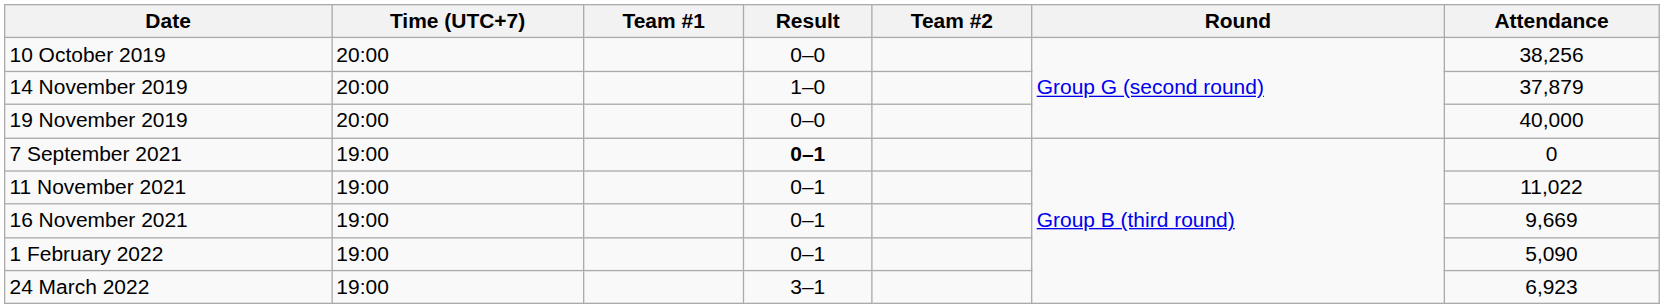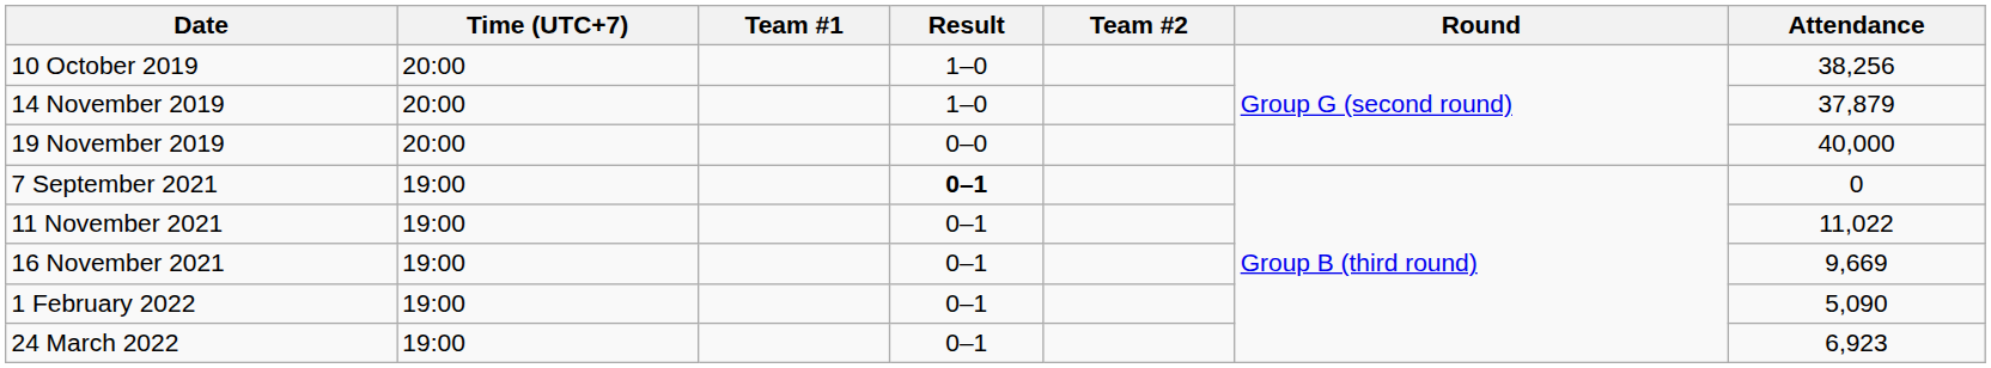10 October 2019 | Result: 0–0 -> 1–0
24 March 2022 | Result: 3–1 -> 0–1
